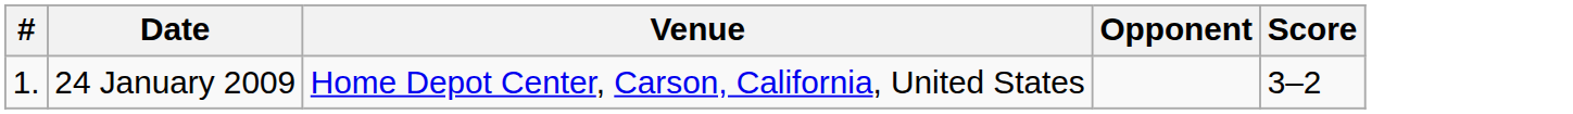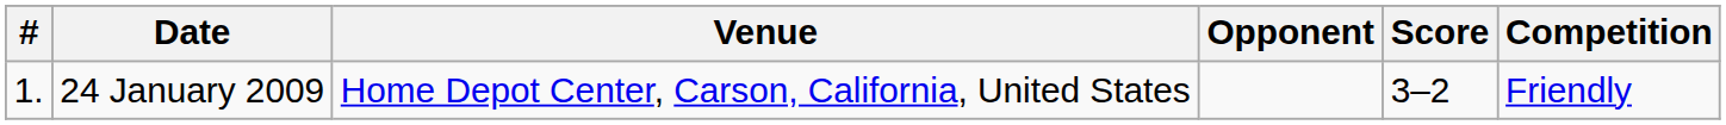+ column: Competition | Friendly
